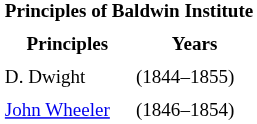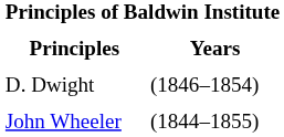D. Dwight | Years: (1844–1855) -> (1846–1854)
John Wheeler | Years: (1846–1854) -> (1844–1855)
